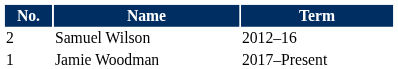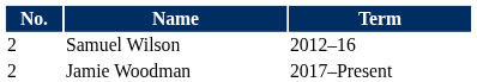Jamie Woodman | No.: 1 -> 2
